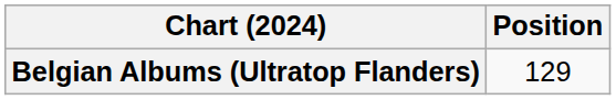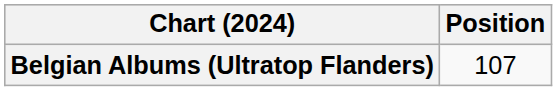Belgian Albums (Ultratop Flanders) | Position: 129 -> 107
